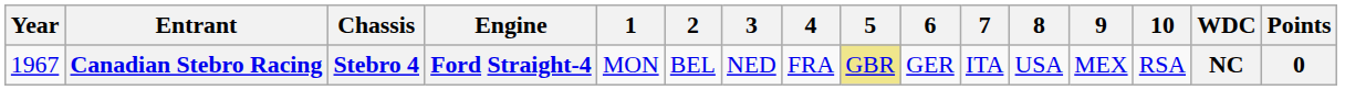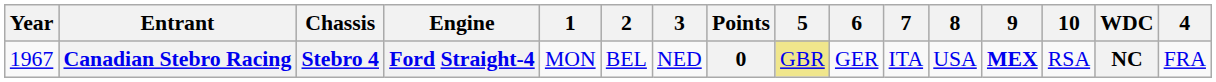columns swapped: 4 <-> Points
Canadian Stebro Racing | 9: normal -> bold
